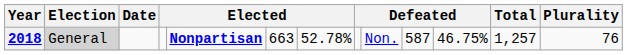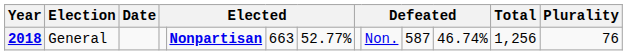2018 | Election: lightgrey background -> no background
2018 | column 7: 52.78% -> 52.77%
2018 | column 11: 46.75% -> 46.74%
2018 | Total: 1,257 -> 1,256
